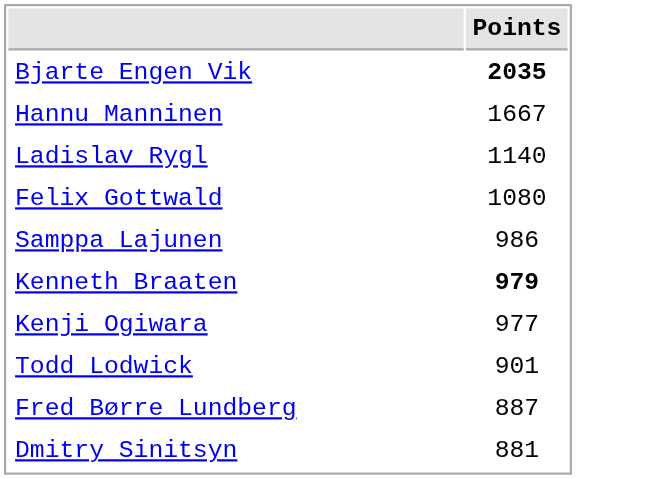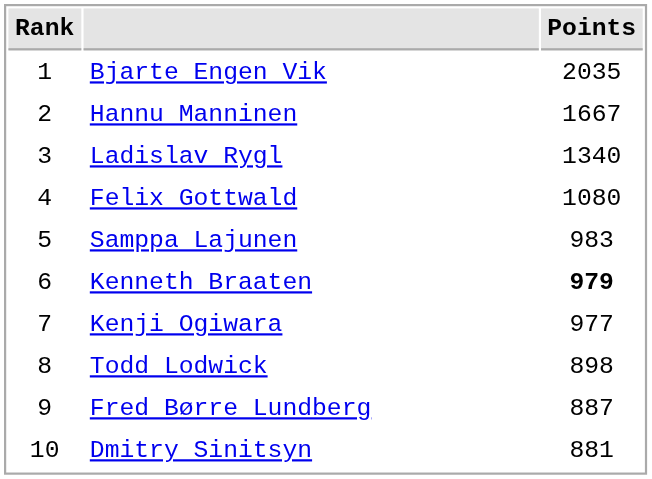+ column: Rank | 1 | 2 | 3 | 4 | 5 | 6 | 7 | 8 | 9 | 10
Bjarte Engen Vik | Points: bold -> normal
Ladislav Rygl | Points: 1140 -> 1340
Samppa Lajunen | Points: 986 -> 983
Todd Lodwick | Points: 901 -> 898
